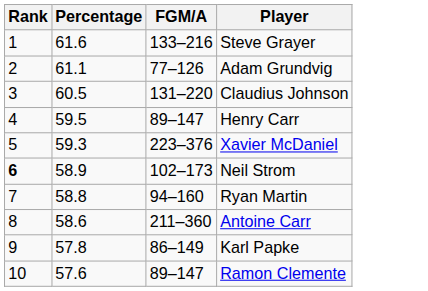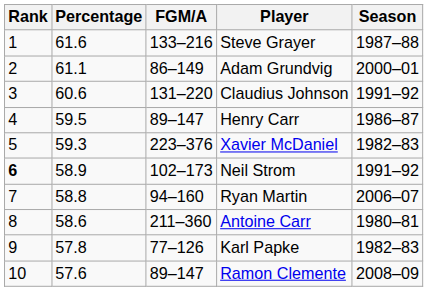+ column: Season | 1987–88 | 2000–01 | 1991–92 | 1986–87 | 1982–83 | 1991–92 | 2006–07 | 1980–81 | 1982–83 | 2008–09
Adam Grundvig | FGM/A: 77–126 -> 86–149
Claudius Johnson | Percentage: 60.5 -> 60.6
Karl Papke | FGM/A: 86–149 -> 77–126
